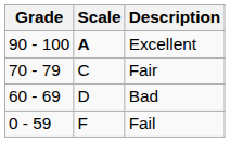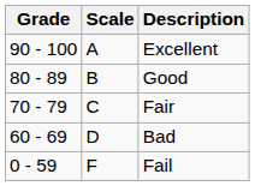Excellent | Scale: bold -> normal
+ row: 80 - 89 | B | Good
